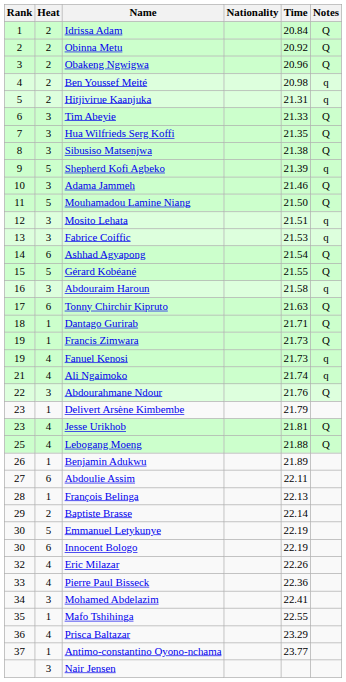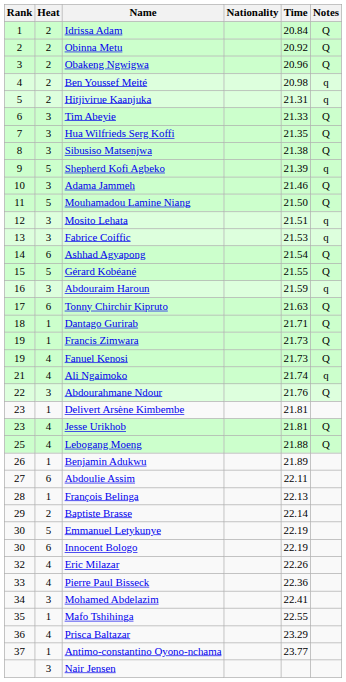Abdouraim Haroun | Time: 21.58 -> 21.59
Fanuel Kenosi | Notes: q -> Q
Delivert Arsène Kimbembe | Time: 21.79 -> 21.81
